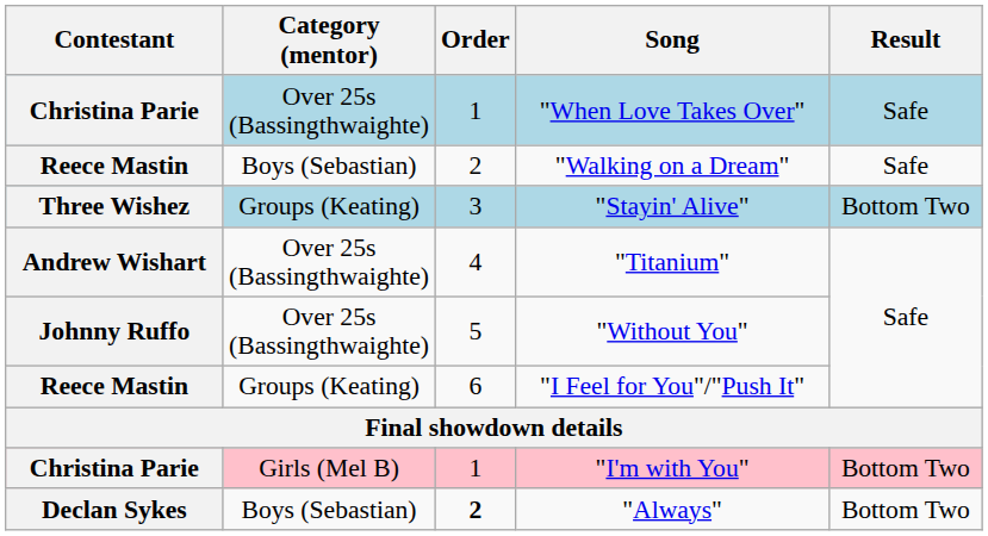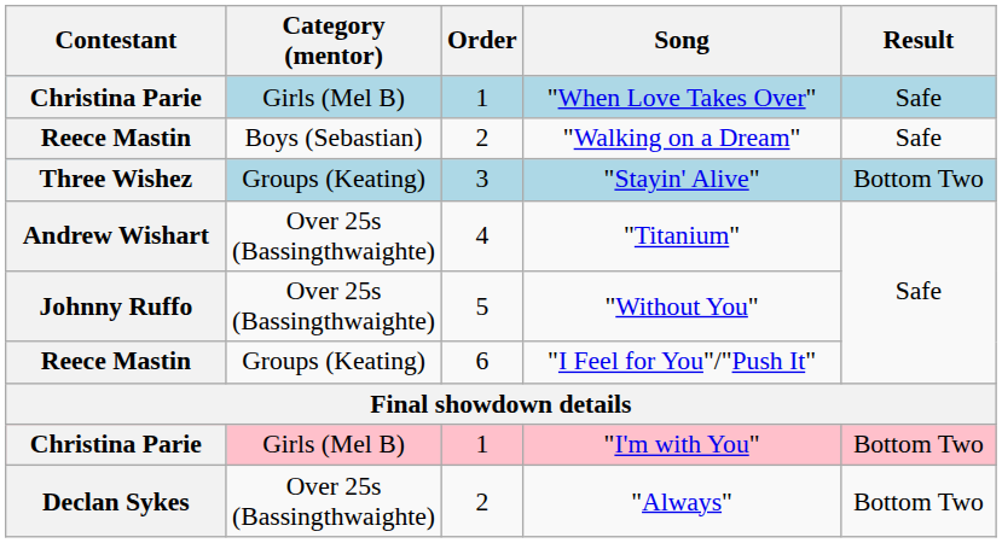"When Love Takes Over" | Category (mentor): Over 25s (Bassingthwaighte) -> Girls (Mel B)
"Always" | Category (mentor): Boys (Sebastian) -> Over 25s (Bassingthwaighte)
"Always" | Order: bold -> normal
